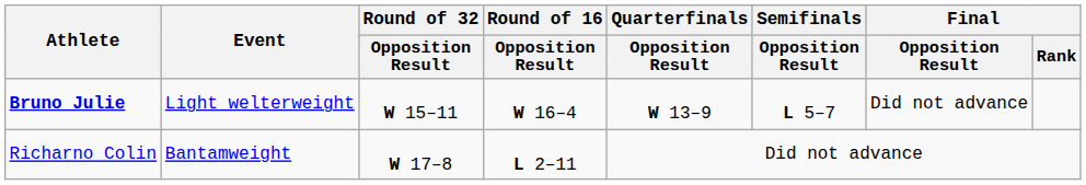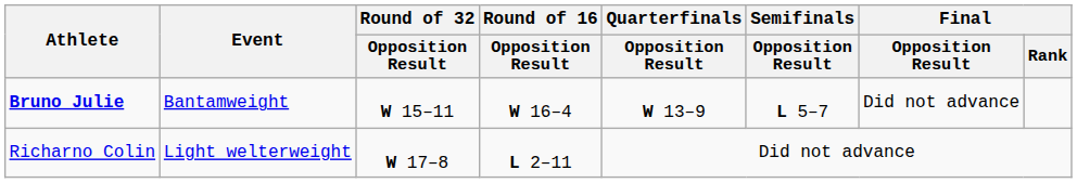Bruno Julie | Event: Light welterweight -> Bantamweight
Richarno Colin | Event: Bantamweight -> Light welterweight
